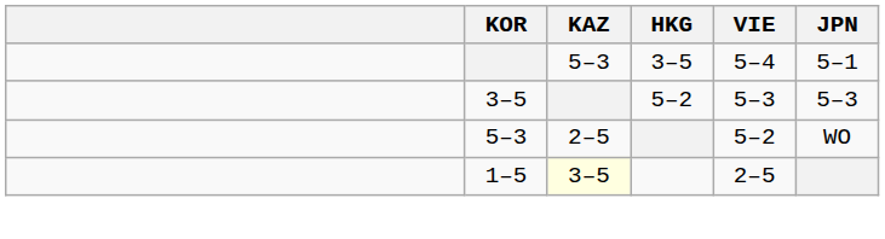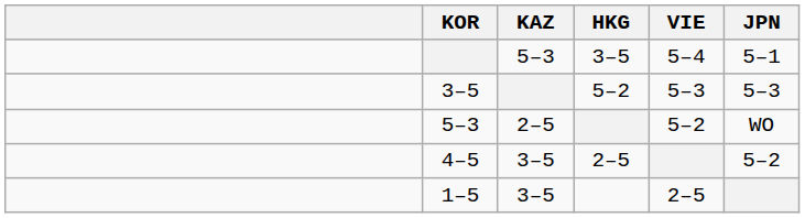+ row: 4–5 | 3–5 | 2–5 | 5–2
1–5 | KAZ: lightyellow background -> no background
